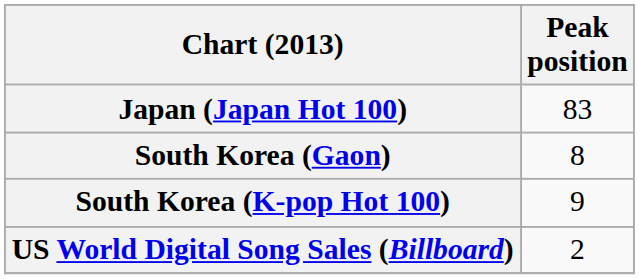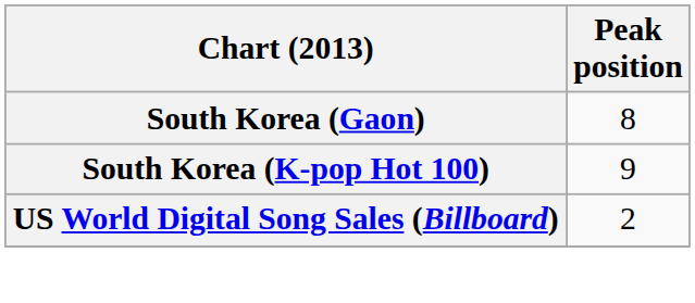- row: Japan (Japan Hot 100) | 83
